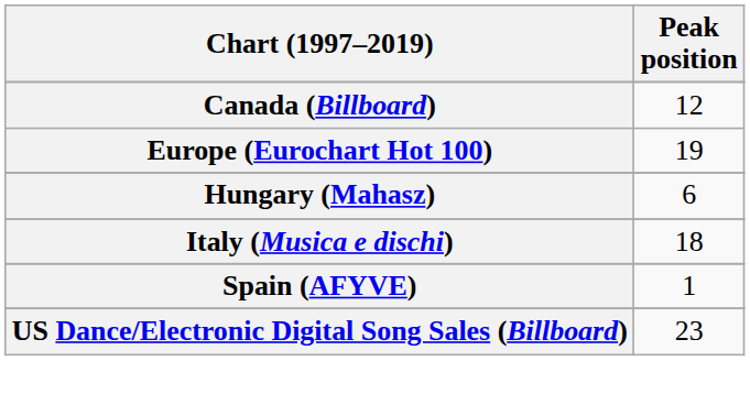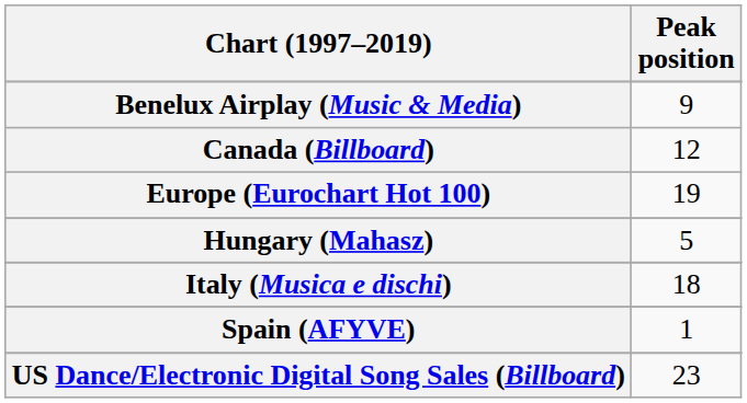+ row: Benelux Airplay (Music & Media) | 9
Hungary (Mahasz) | Peak position: 6 -> 5
